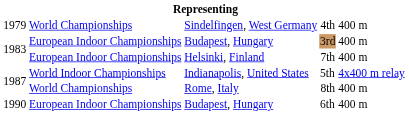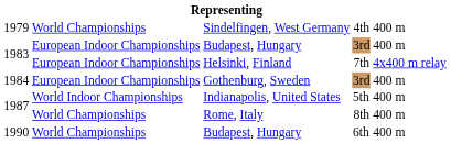Helsinki, Finland | column 5: 400 m -> 4x400 m relay
+ row: 1984 | European Indoor Championships | Gothenburg, Sweden | 3rd | 400 m
Indianapolis, United States | column 5: 4x400 m relay -> 400 m
Budapest, Hungary / 6th | column 2: European Indoor Championships -> World Championships
